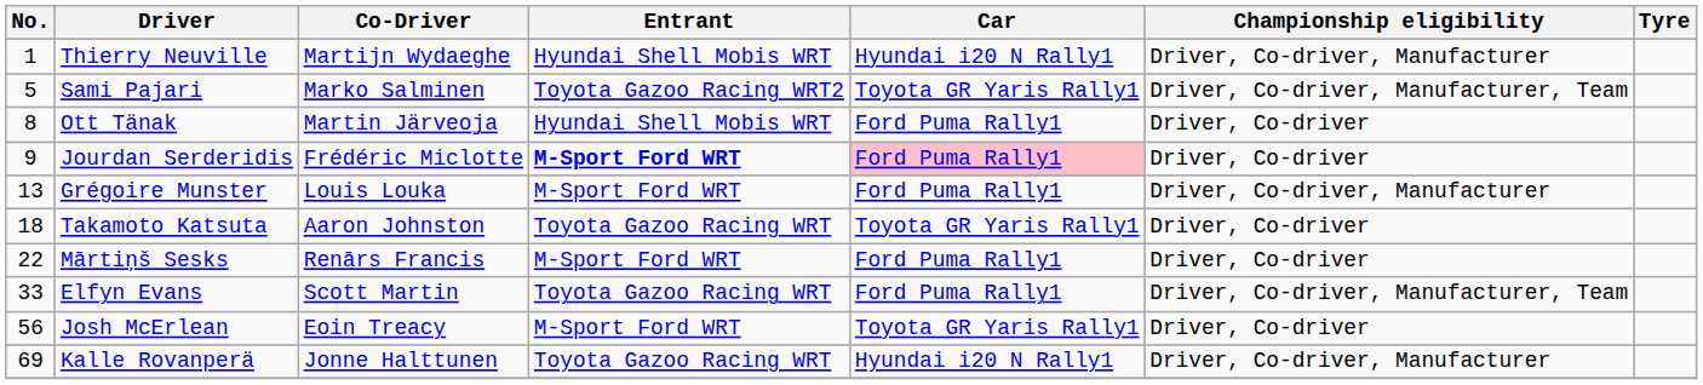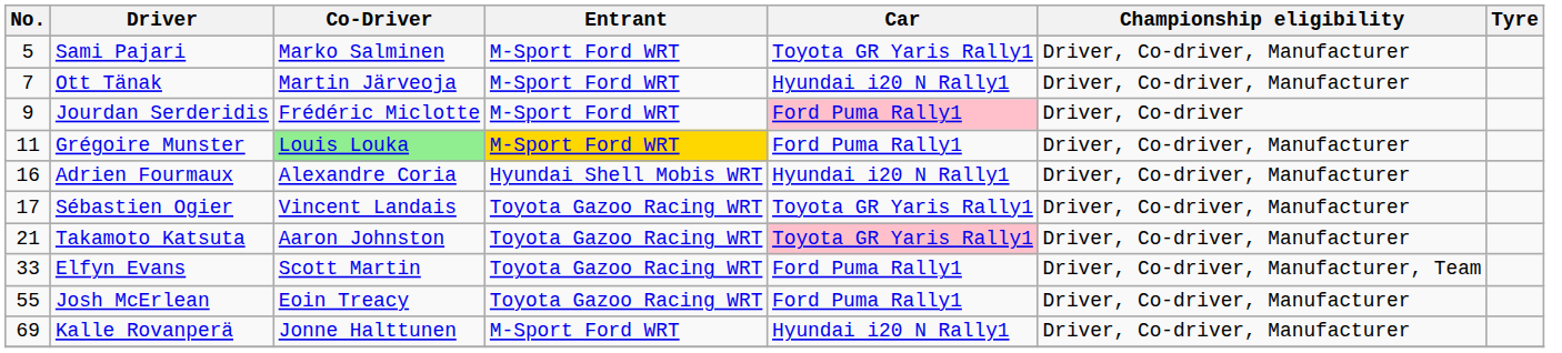- row: 1 | Thierry Neuville | Martijn Wydaeghe | Hyundai Shell Mobis WRT | Hyundai i20 N Rally1 | Driver, Co-driver, Manufacturer
Sami Pajari | Entrant: Toyota Gazoo Racing WRT2 -> M-Sport Ford WRT
Sami Pajari | Championship eligibility: Driver, Co-driver, Manufacturer, Team -> Driver, Co-driver, Manufacturer
Ott Tänak | No.: 8 -> 7
Ott Tänak | Entrant: Hyundai Shell Mobis WRT -> M-Sport Ford WRT
Ott Tänak | Car: Ford Puma Rally1 -> Hyundai i20 N Rally1
Ott Tänak | Championship eligibility: Driver, Co-driver -> Driver, Co-driver, Manufacturer
Jourdan Serderidis | Entrant: bold -> normal
Grégoire Munster | No.: 13 -> 11
Grégoire Munster | Co-Driver: no background -> lightgreen background
Grégoire Munster | Entrant: no background -> gold background
+ row: 16 | Adrien Fourmaux | Alexandre Coria | Hyundai Shell Mobis WRT | Hyundai i20 N Rally1 | Driver, Co-driver, Manufacturer
+ row: 17 | Sébastien Ogier | Vincent Landais | Toyota Gazoo Racing WRT | Toyota GR Yaris Rally1 | Driver, Co-driver, Manufacturer
Takamoto Katsuta | No.: 18 -> 21
Takamoto Katsuta | Car: no background -> pink background
Takamoto Katsuta | Championship eligibility: Driver, Co-driver -> Driver, Co-driver, Manufacturer
- row: 22 | Mārtiņš Sesks | Renārs Francis | M-Sport Ford WRT | Ford Puma Rally1 | Driver, Co-driver
Josh McErlean | No.: 56 -> 55
Josh McErlean | Entrant: M-Sport Ford WRT -> Toyota Gazoo Racing WRT
Josh McErlean | Car: Toyota GR Yaris Rally1 -> Ford Puma Rally1
Josh McErlean | Championship eligibility: Driver, Co-driver -> Driver, Co-driver, Manufacturer
Kalle Rovanperä | Entrant: Toyota Gazoo Racing WRT -> M-Sport Ford WRT
